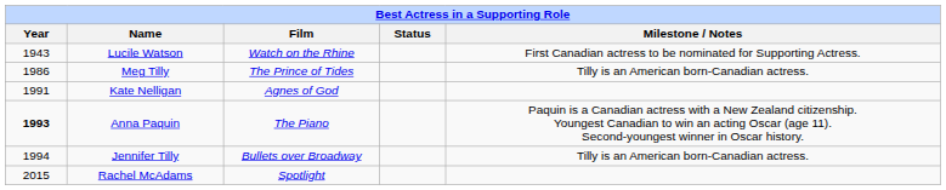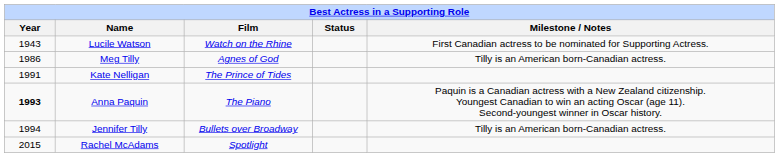Meg Tilly | Film: The Prince of Tides -> Agnes of God
Kate Nelligan | Film: Agnes of God -> The Prince of Tides
